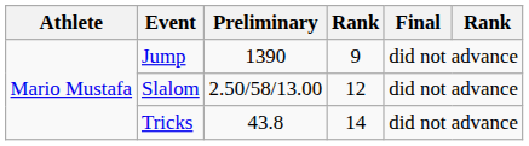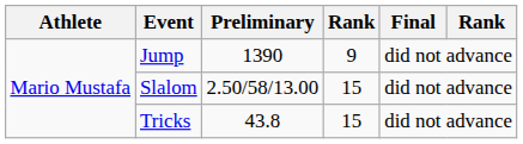Slalom | column 4: 12 -> 15
Tricks | column 4: 14 -> 15
